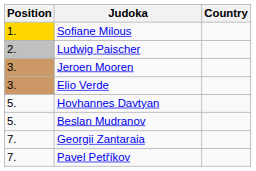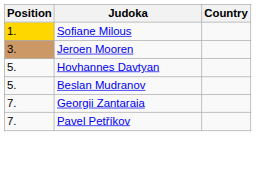- row: 2. | Ludwig Paischer
- row: 3. | Elio Verde
